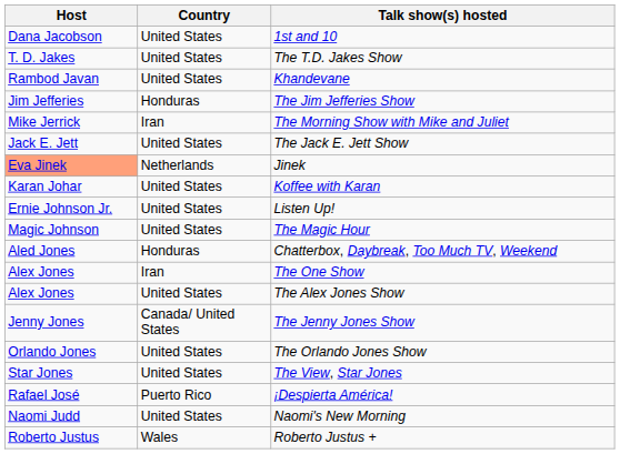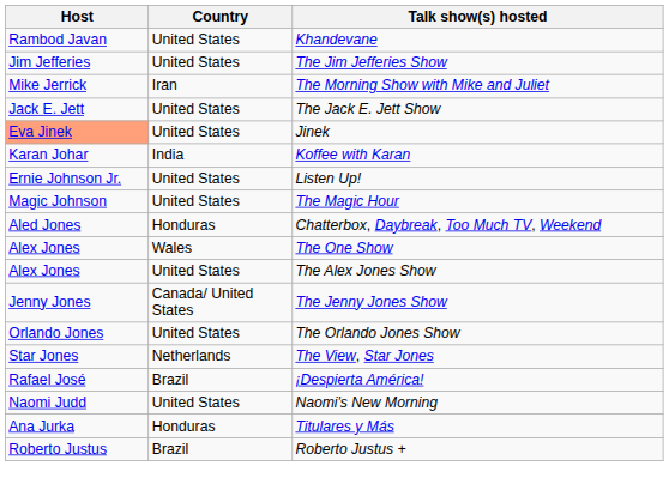- row: Dana Jacobson | United States | 1st and 10
- row: T. D. Jakes | United States | The T.D. Jakes Show
The Jim Jefferies Show | Country: Honduras -> United States
Jinek | Country: Netherlands -> United States
Koffee with Karan | Country: United States -> India
The One Show | Country: Iran -> Wales
The View, Star Jones | Country: United States -> Netherlands
¡Despierta América! | Country: Puerto Rico -> Brazil
+ row: Ana Jurka | Honduras | Titulares y Más
Roberto Justus + | Country: Wales -> Brazil
